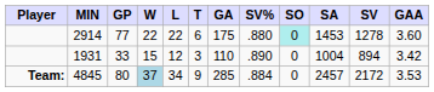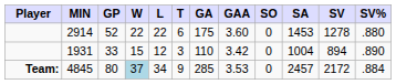columns swapped: GAA <-> SV%
2914 | GP: 77 -> 52
2914 | SO: paleturquoise background -> no background
